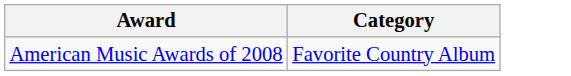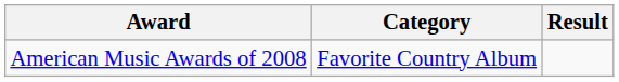+ column: Result
